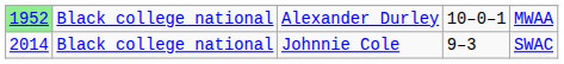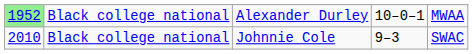Johnnie Cole | column 1: 2014 -> 2010
